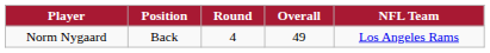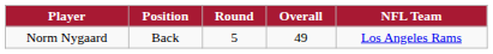Norm Nygaard | Round: 4 -> 5
